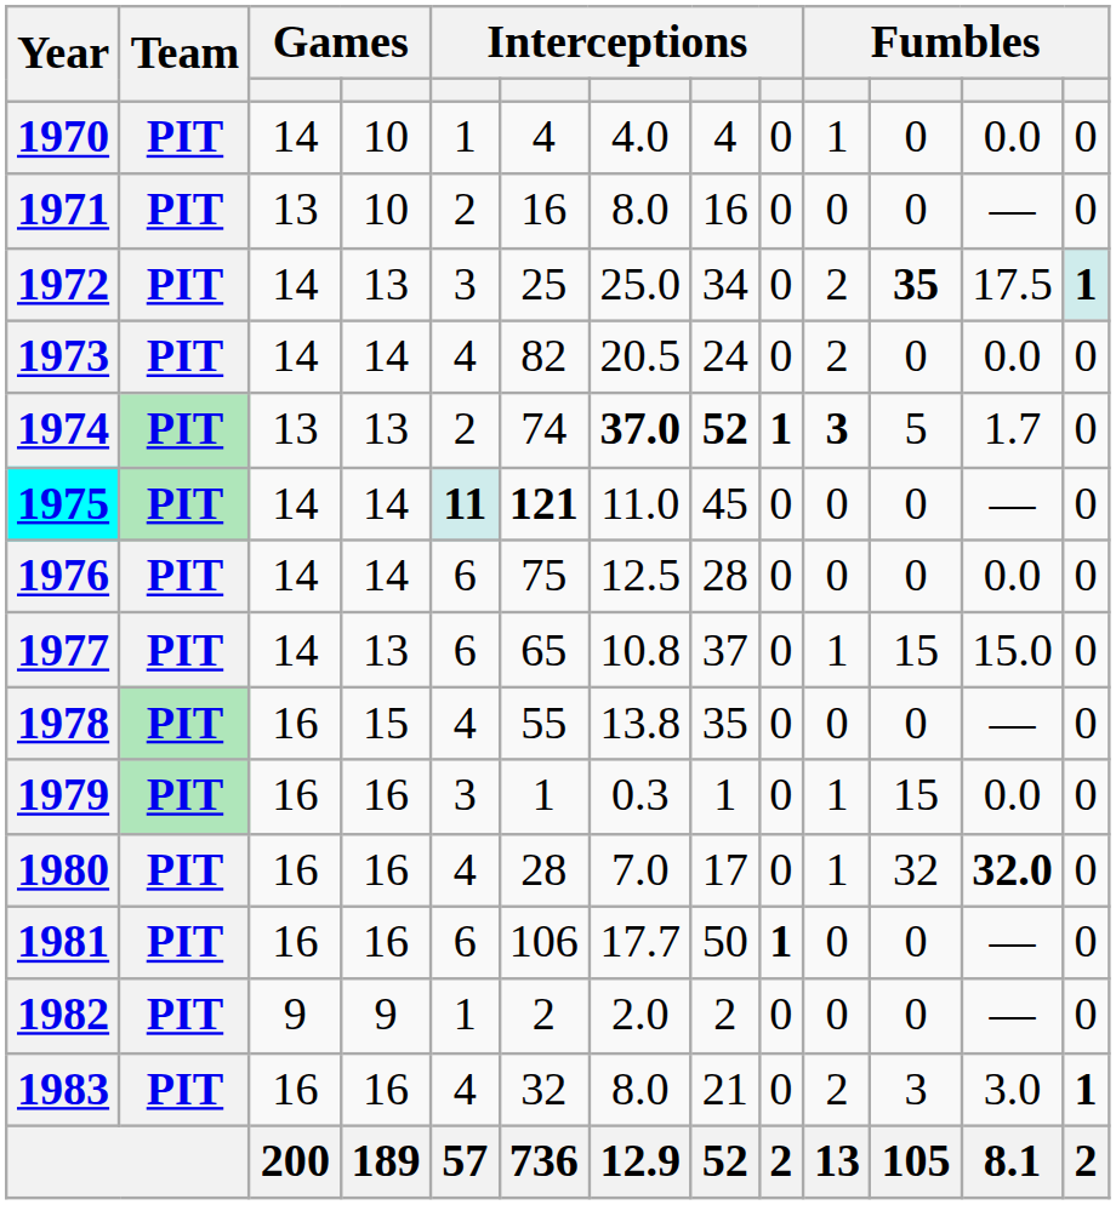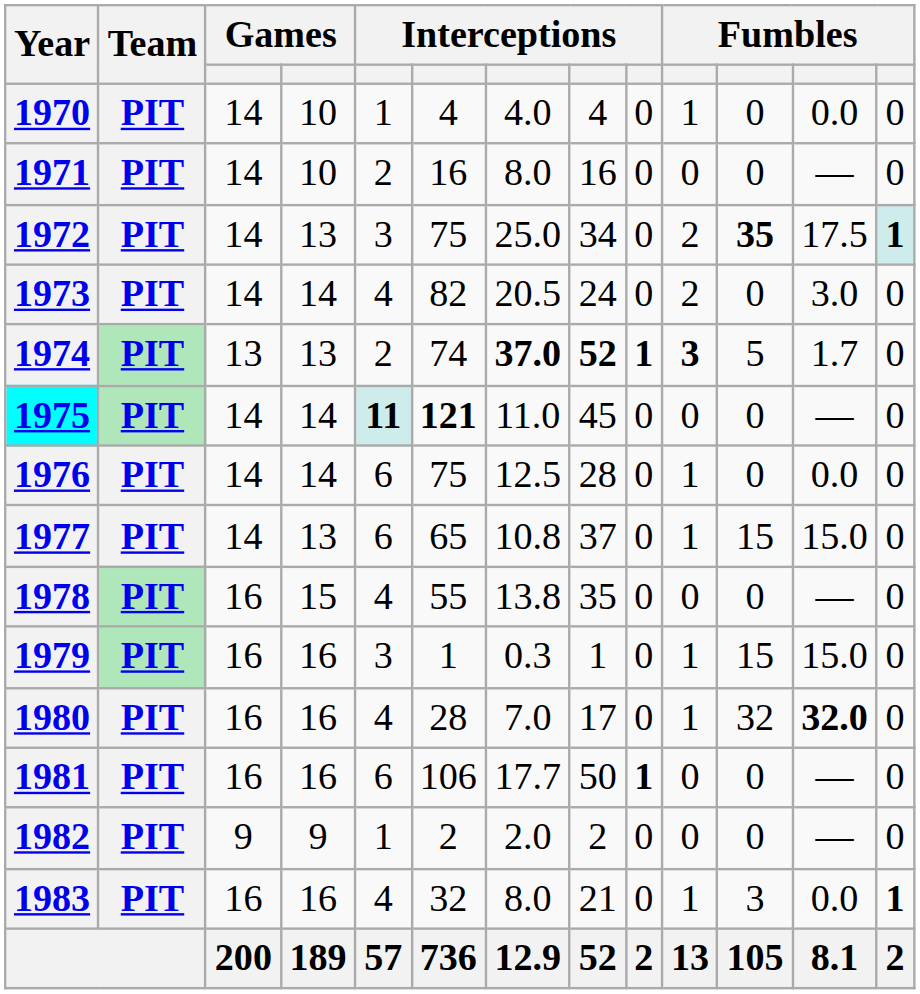1971 | column 3: 13 -> 14
1972 | column 6: 25 -> 75
1973 | column 12: 0.0 -> 3.0
1976 | column 10: 0 -> 1
1979 | column 12: 0.0 -> 15.0
1983 | column 10: 2 -> 1
1983 | column 12: 3.0 -> 0.0
